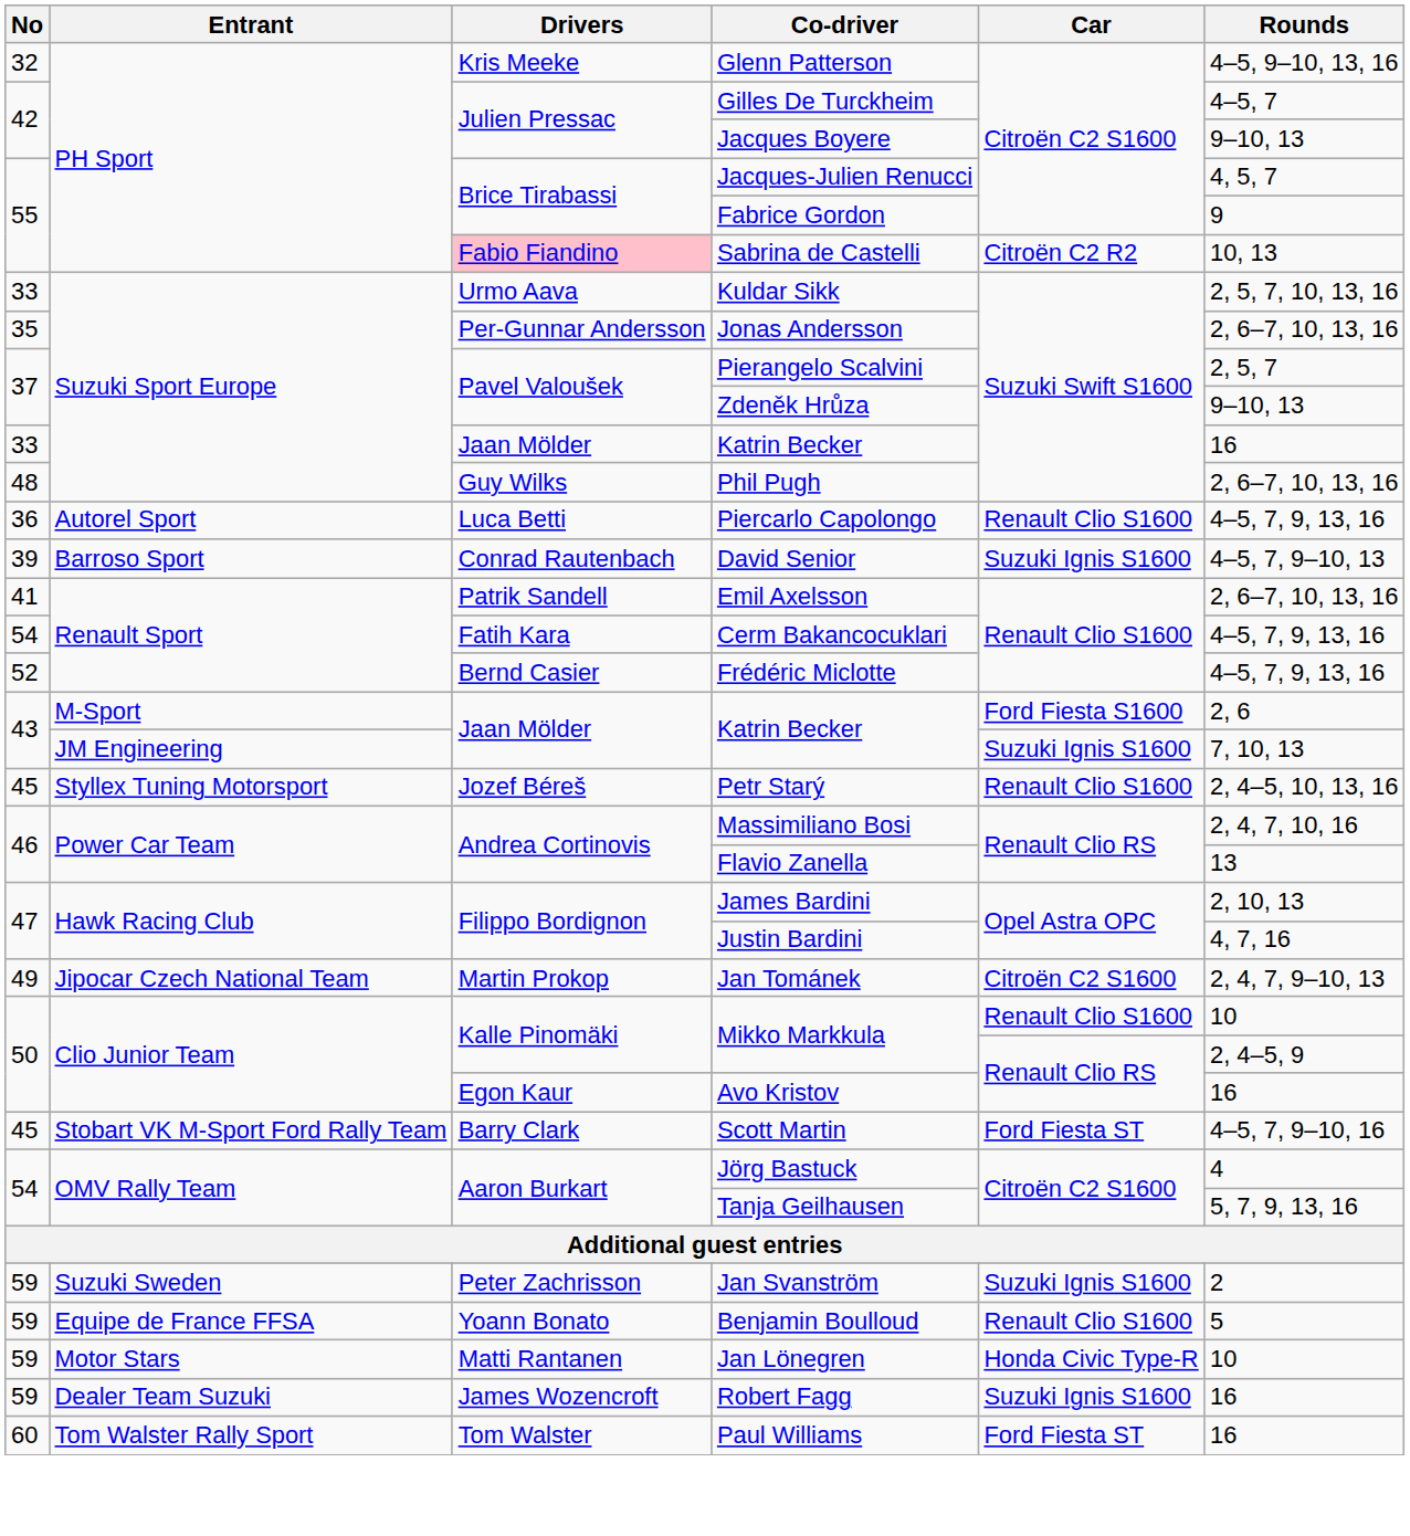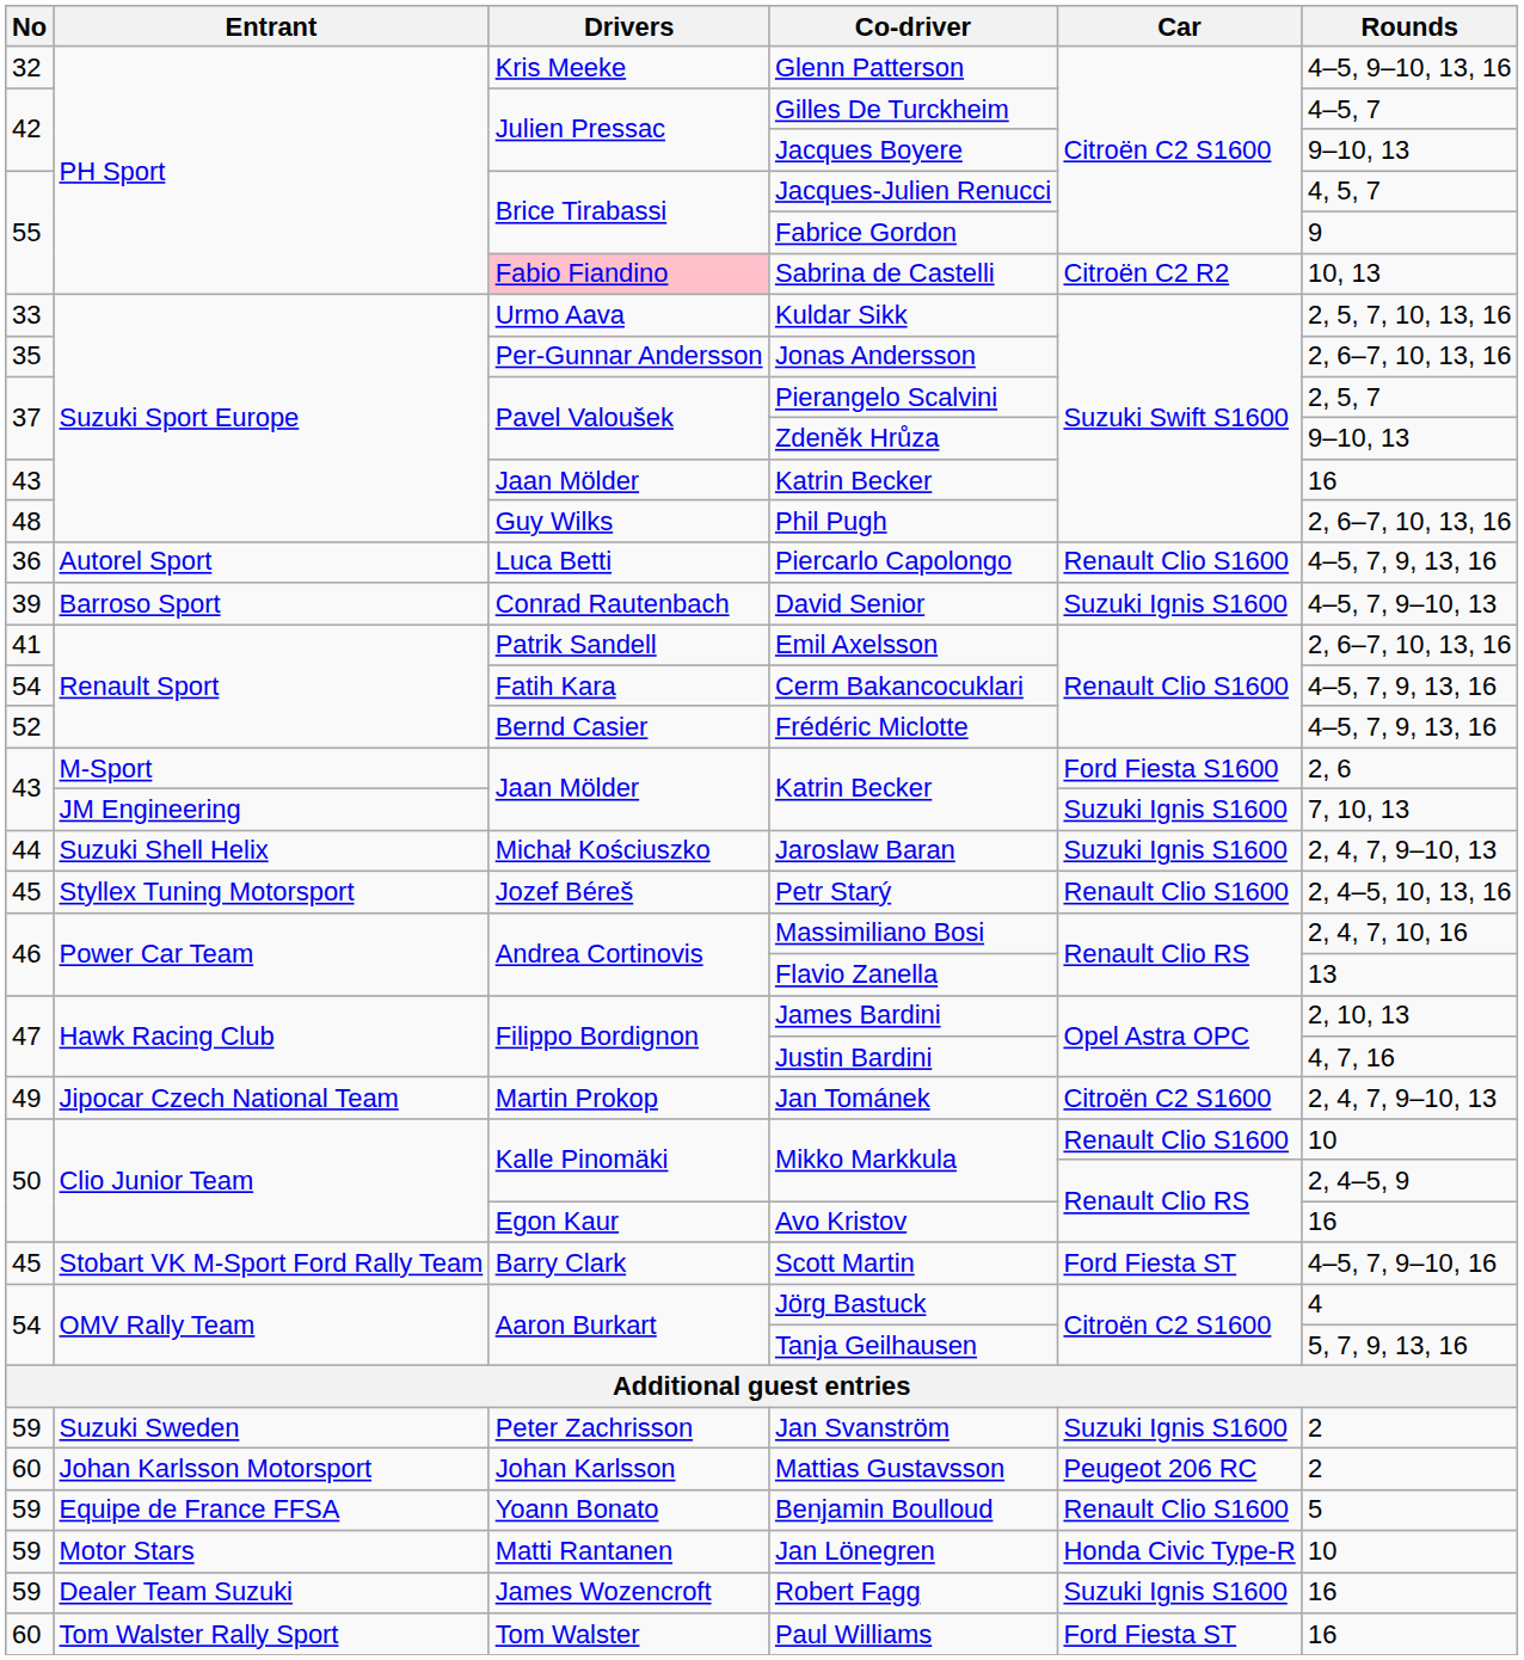Suzuki Sport Europe / Katrin Becker | No: 33 -> 43
+ row: 44 | Suzuki Shell Helix | Michał Kościuszko | Jaroslaw Baran | Suzuki Ignis S1600 | 2, 4, 7, 9–10, 13
+ row: 60 | Johan Karlsson Motorsport | Johan Karlsson | Mattias Gustavsson | Peugeot 206 RC | 2
